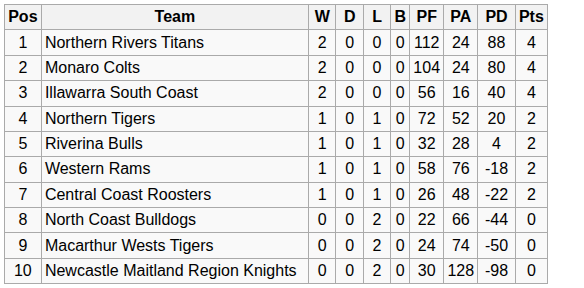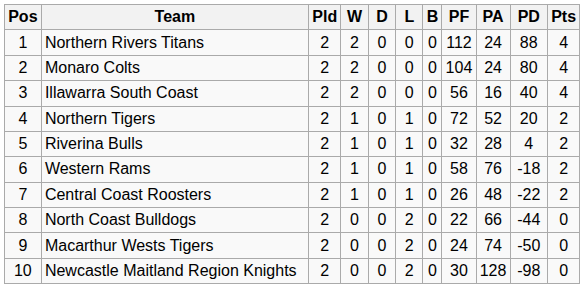+ column: Pld | 2 | 2 | 2 | 2 | 2 | 2 | 2 | 2 | 2 | 2
